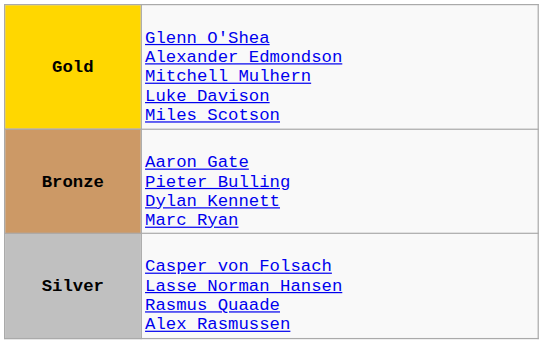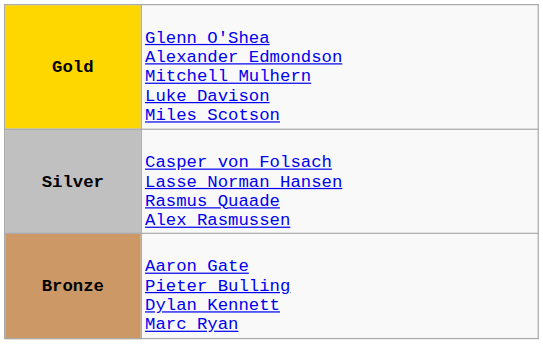rows swapped: Silver <-> Bronze
